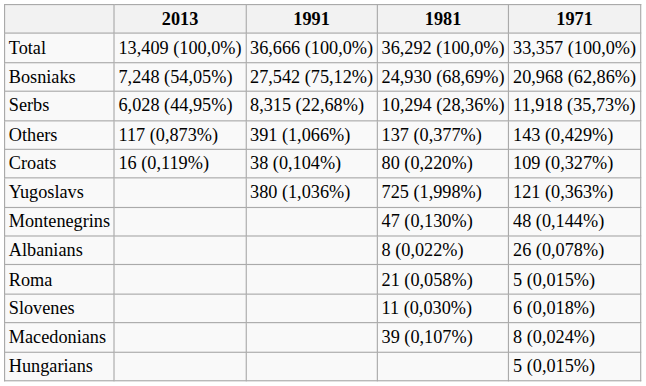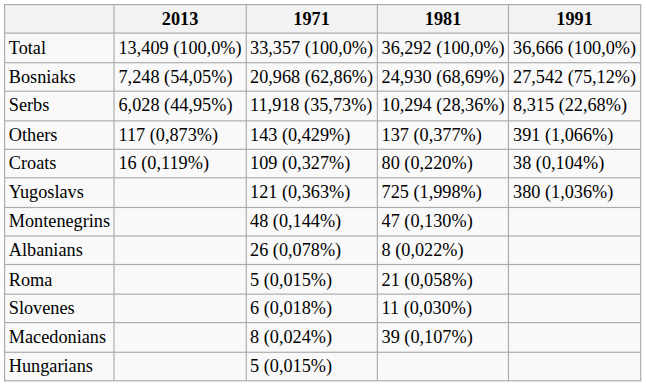columns swapped: 1991 <-> 1971
